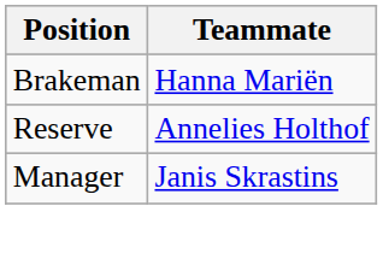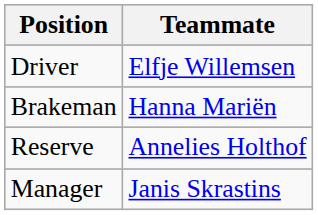+ row: Driver | Elfje Willemsen
